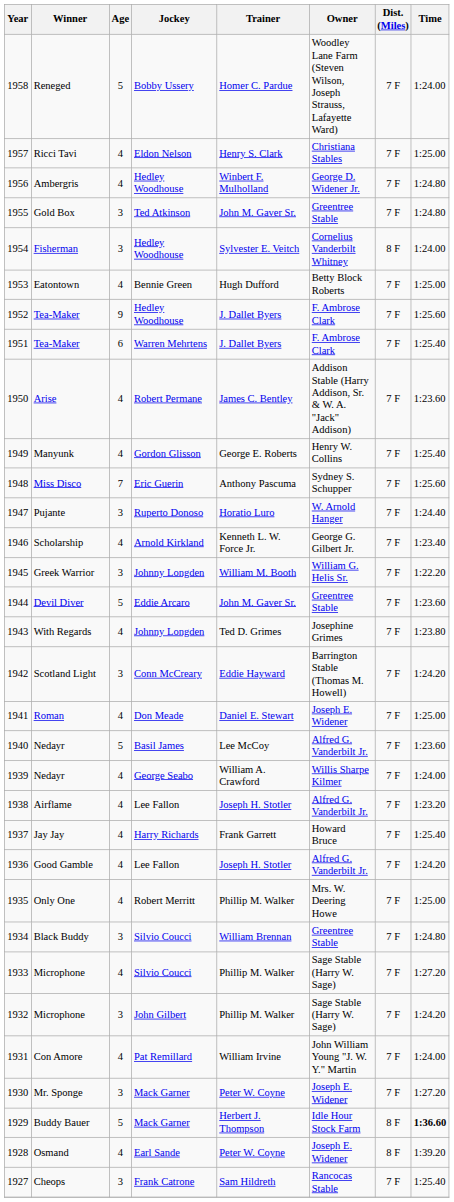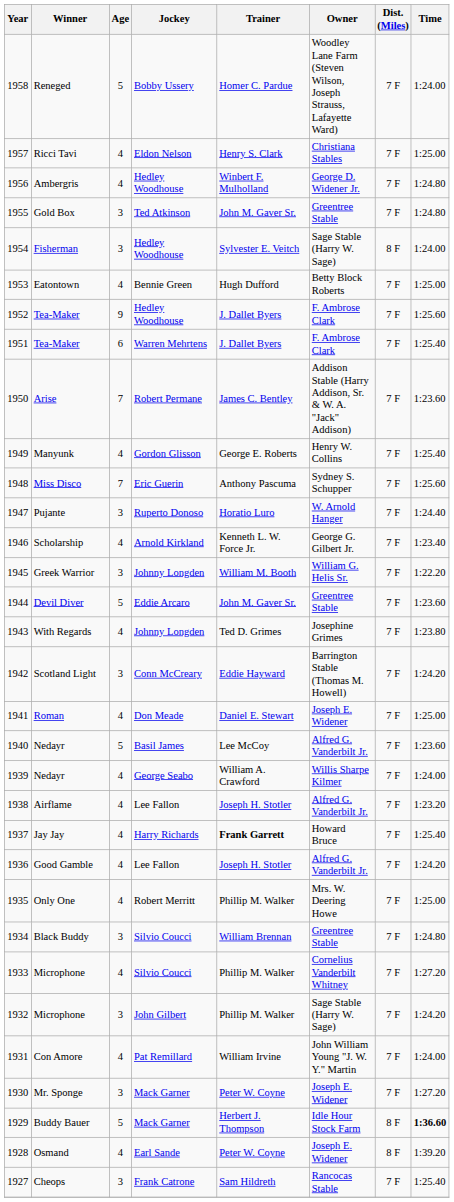Fisherman | Owner: Cornelius Vanderbilt Whitney -> Sage Stable (Harry W. Sage)
Arise | Age: 4 -> 7
Jay Jay | Trainer: normal -> bold
1933 / Microphone | Owner: Sage Stable (Harry W. Sage) -> Cornelius Vanderbilt Whitney
